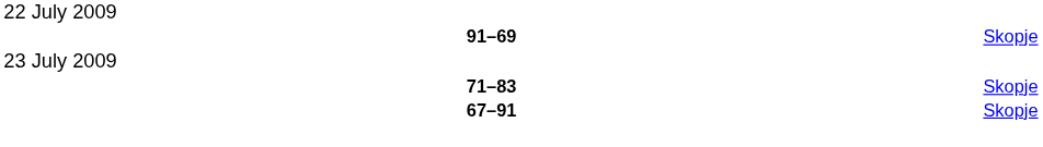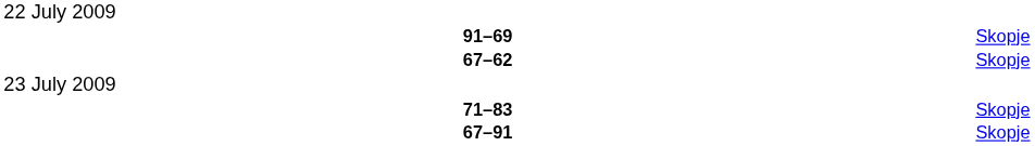+ row: 67–62 | Skopje
